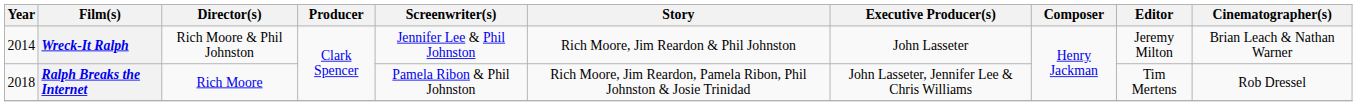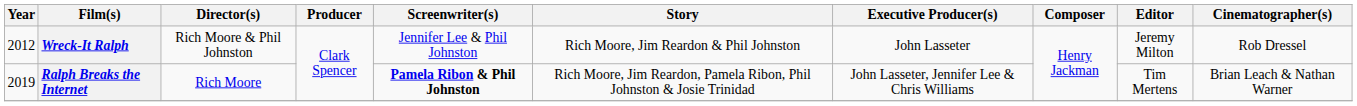Wreck-It Ralph | Year: 2014 -> 2012
Wreck-It Ralph | Cinematographer(s): Brian Leach & Nathan Warner -> Rob Dressel
Ralph Breaks the Internet | Year: 2018 -> 2019
Ralph Breaks the Internet | Screenwriter(s): normal -> bold
Ralph Breaks the Internet | Cinematographer(s): Rob Dressel -> Brian Leach & Nathan Warner
